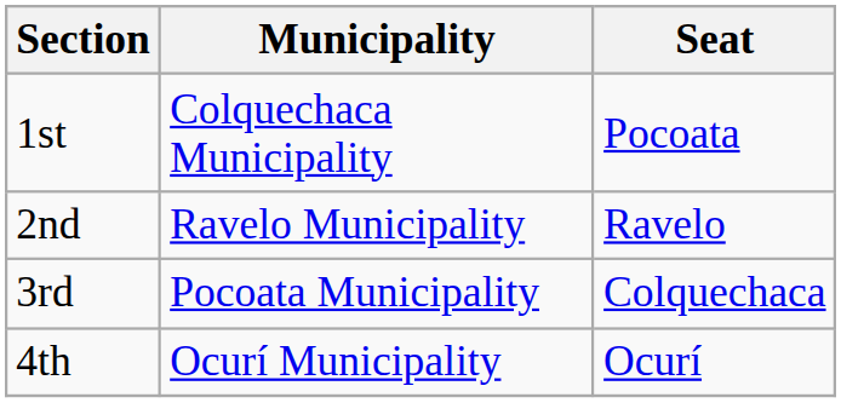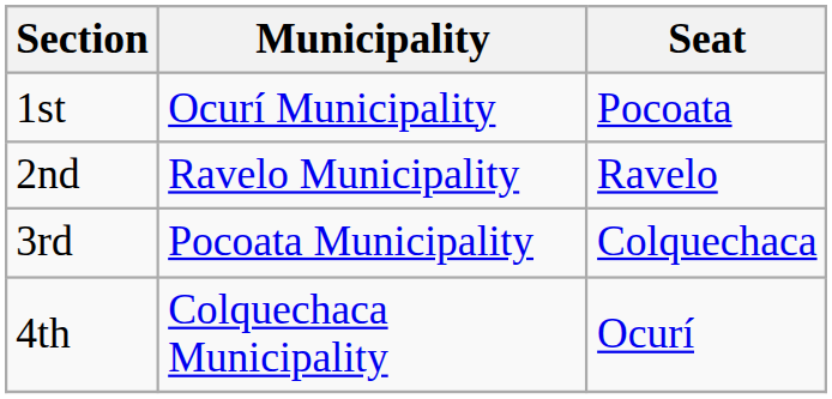1st | Municipality: Colquechaca Municipality -> Ocurí Municipality
4th | Municipality: Ocurí Municipality -> Colquechaca Municipality
